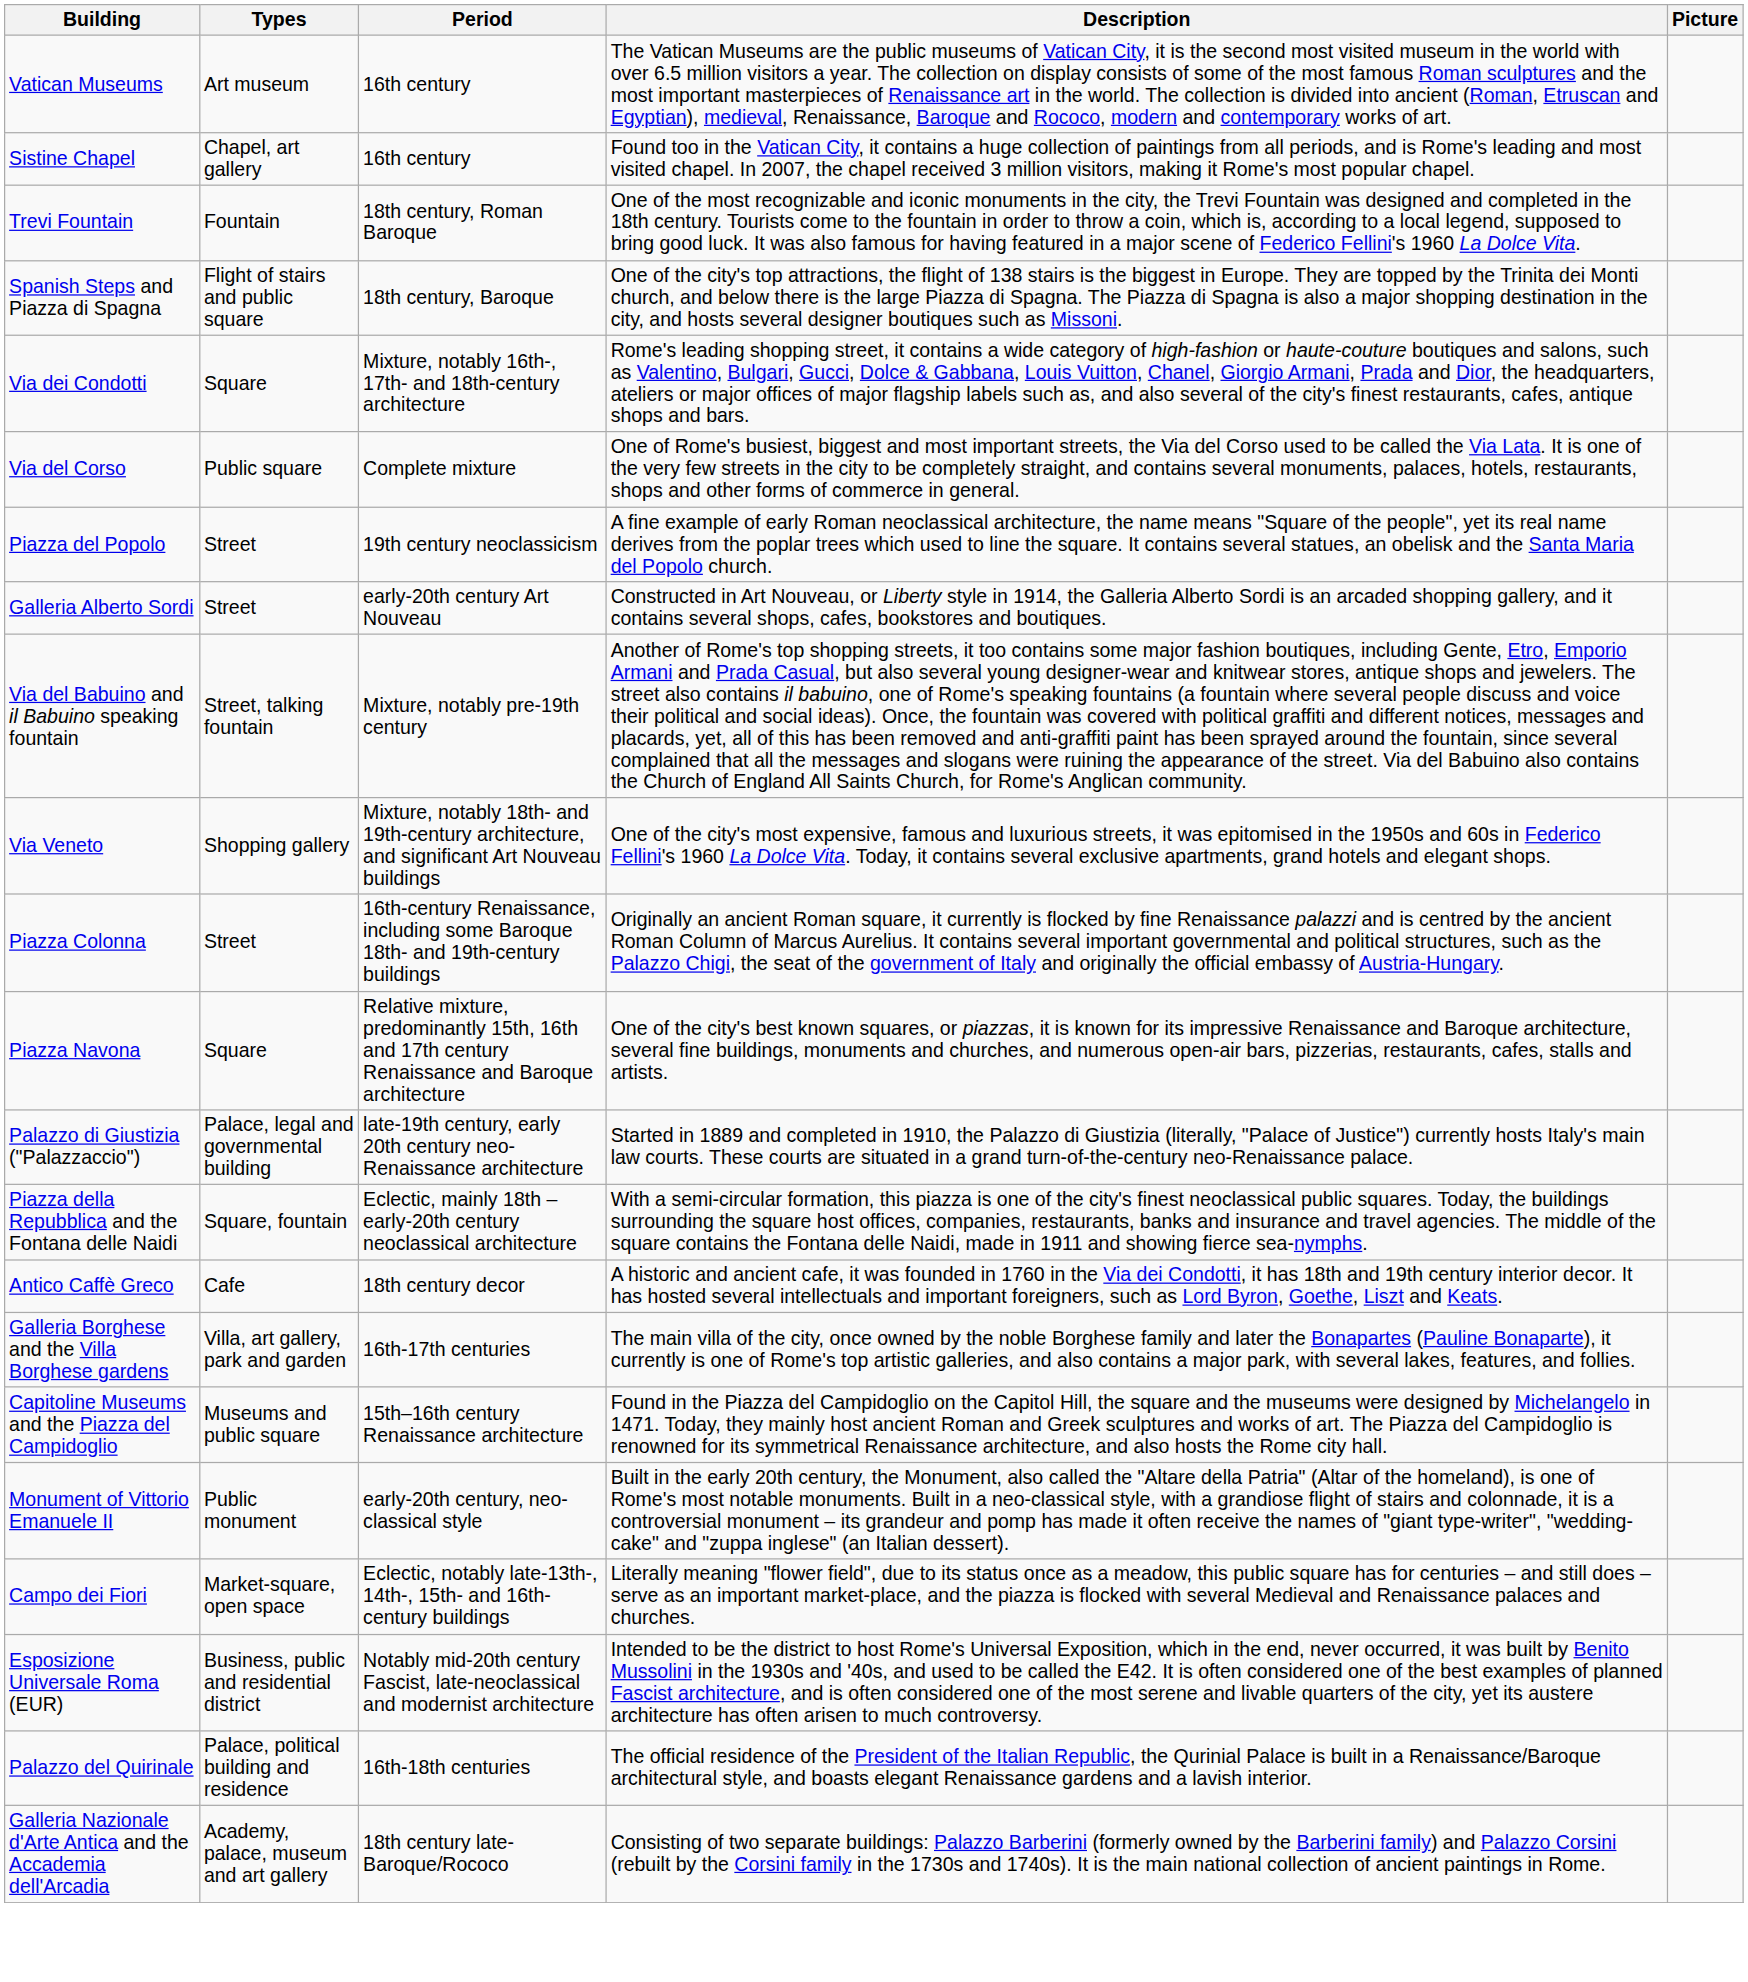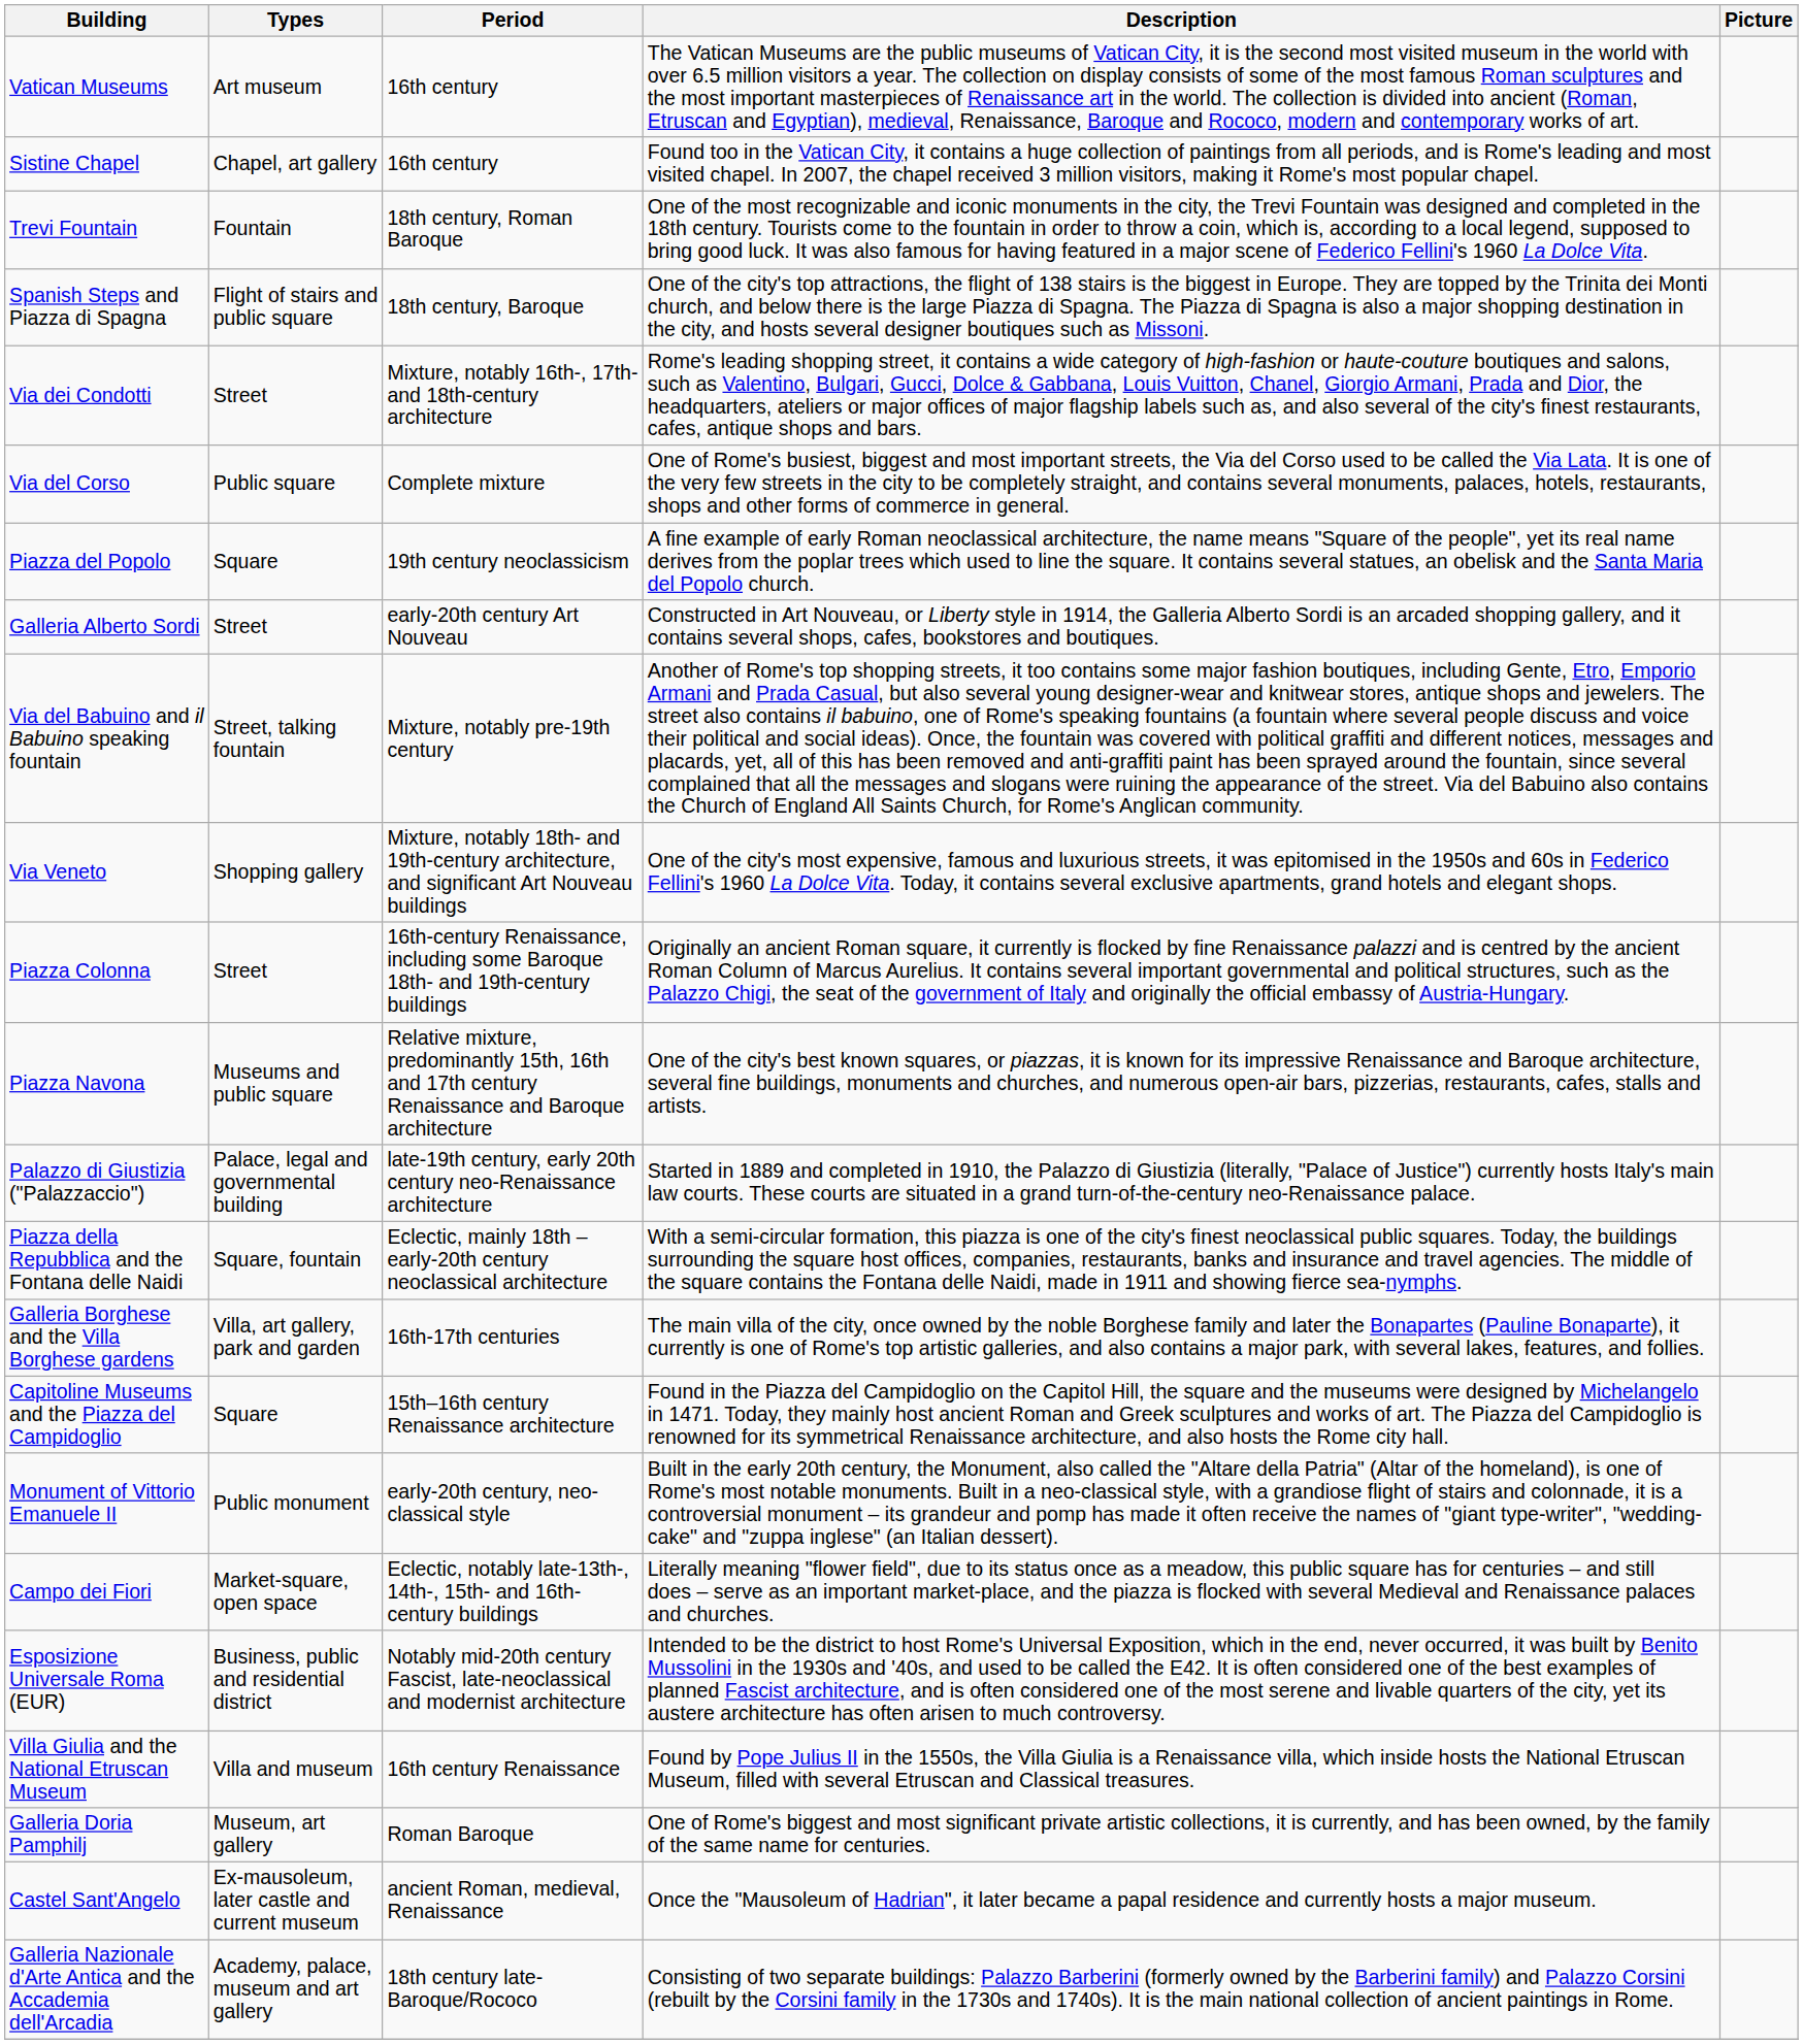Via dei Condotti | Types: Square -> Street
Piazza del Popolo | Types: Street -> Square
Piazza Navona | Types: Square -> Museums and public square
- row: Antico Caffè Greco | Cafe | 18th century decor | A historic and ancient cafe, it was founded in 1760 in the Via dei Condotti, it has 18th and 19th century interior decor. It has hosted several intellectuals and important foreigners, such as Lord Byron, Goethe, Liszt and Keats.
Capitoline Museums and the Piazza del Campidoglio | Types: Museums and public square -> Square
- row: Palazzo del Quirinale | Palace, political building and residence | 16th-18th centuries | The official residence of the President of the Italian Republic, the Qurinial Palace is built in a Renaissance/Baroque architectural style, and boasts elegant Renaissance gardens and a lavish interior.
+ row: Villa Giulia and the National Etruscan Museum | Villa and museum | 16th century Renaissance | Found by Pope Julius II in the 1550s, the Villa Giulia is a Renaissance villa, which inside hosts the National Etruscan Museum, filled with several Etruscan and Classical treasures.
+ row: Galleria Doria Pamphilj | Museum, art gallery | Roman Baroque | One of Rome's biggest and most significant private artistic collections, it is currently, and has been owned, by the family of the same name for centuries.
+ row: Castel Sant'Angelo | Ex-mausoleum, later castle and current museum | ancient Roman, medieval, Renaissance | Once the "Mausoleum of Hadrian", it later became a papal residence and currently hosts a major museum.
